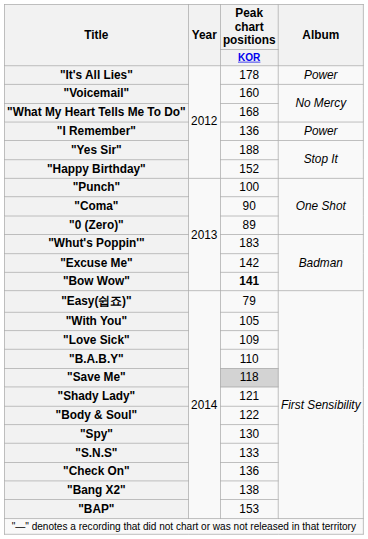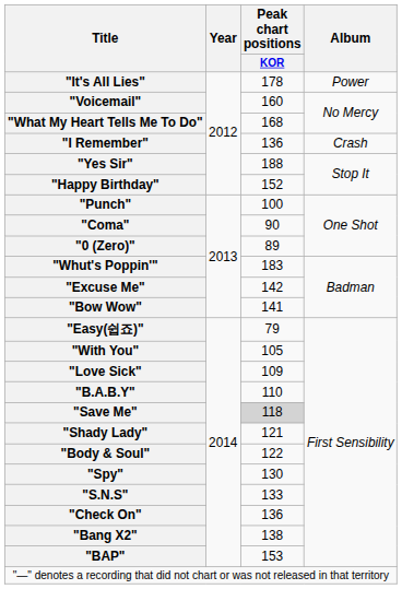"I Remember" | Album: Power -> Crash
"Bow Wow" | Peak chart positions / KOR: bold -> normal
